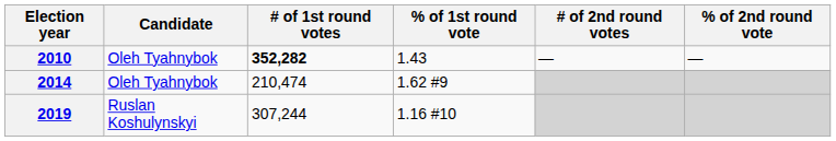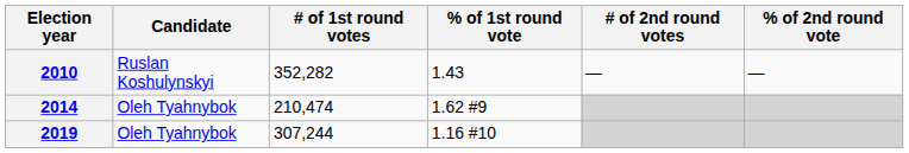2010 | Candidate: Oleh Tyahnybok -> Ruslan Koshulynskyi
2010 | # of 1st round votes: bold -> normal
2019 | Candidate: Ruslan Koshulynskyi -> Oleh Tyahnybok
